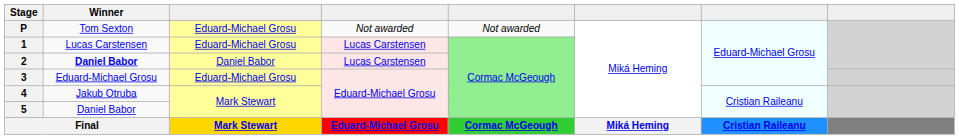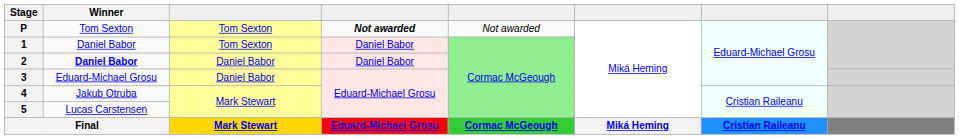P | column 3: Eduard-Michael Grosu -> Tom Sexton
P | column 4: normal -> bold
1 | Winner: Lucas Carstensen -> Daniel Babor
1 | column 3: Eduard-Michael Grosu -> Tom Sexton
1 | column 4: Lucas Carstensen -> Daniel Babor
2 | column 4: Lucas Carstensen -> Daniel Babor
3 | column 3: Eduard-Michael Grosu -> Daniel Babor
5 | Winner: Daniel Babor -> Lucas Carstensen
